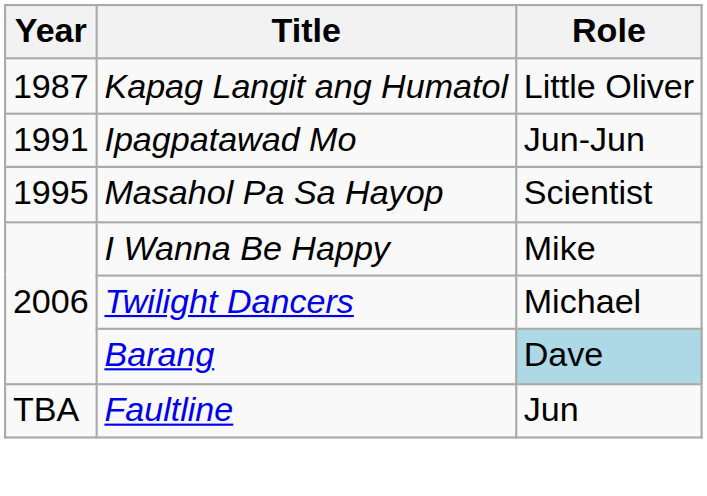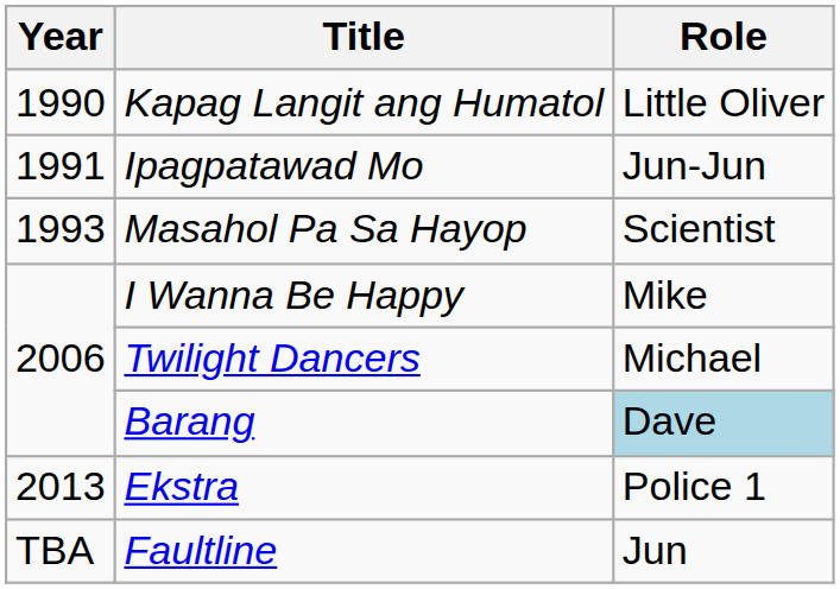Kapag Langit ang Humatol | Year: 1987 -> 1990
Masahol Pa Sa Hayop | Year: 1995 -> 1993
+ row: 2013 | Ekstra | Police 1
